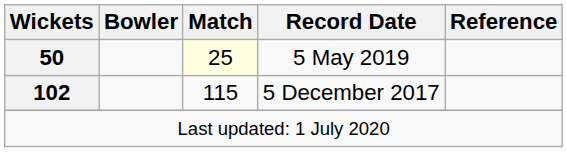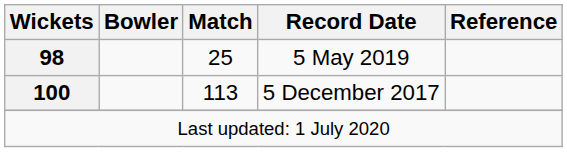5 May 2019 | Wickets: 50 -> 98
5 May 2019 | Match: lightyellow background -> no background
5 December 2017 | Wickets: 102 -> 100
5 December 2017 | Match: 115 -> 113
